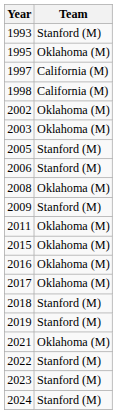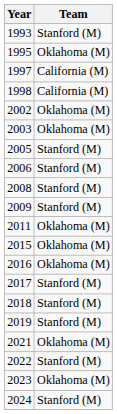2008 | Team: Oklahoma (M) -> Stanford (M)
2017 | Team: Oklahoma (M) -> Stanford (M)
2023 | Team: Stanford (M) -> Oklahoma (M)
